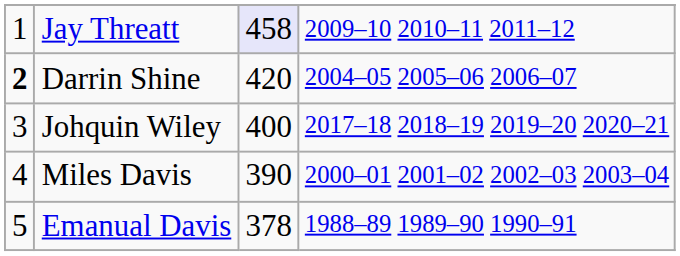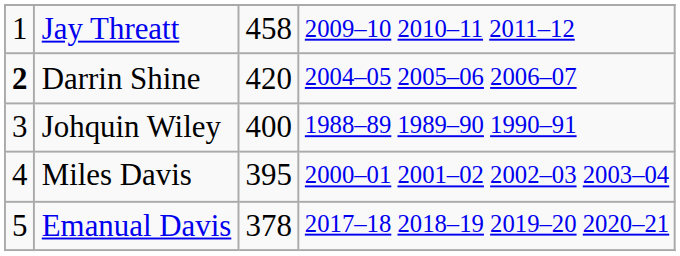Jay Threatt | column 3: lavender background -> no background
Johquin Wiley | column 4: 2017–18 2018–19 2019–20 2020–21 -> 1988–89 1989–90 1990–91
Miles Davis | column 3: 390 -> 395
Emanual Davis | column 4: 1988–89 1989–90 1990–91 -> 2017–18 2018–19 2019–20 2020–21
